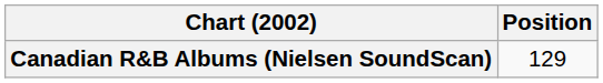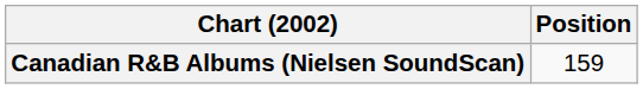Canadian R&B Albums (Nielsen SoundScan) | Position: 129 -> 159
